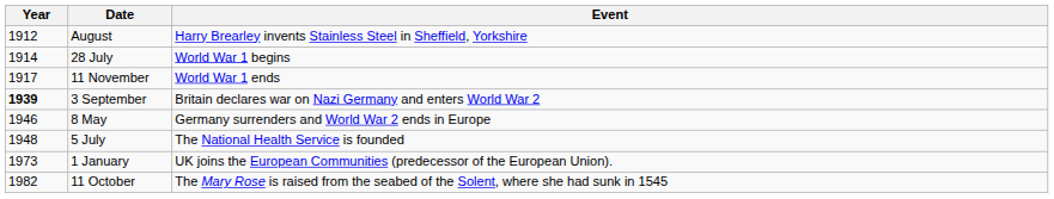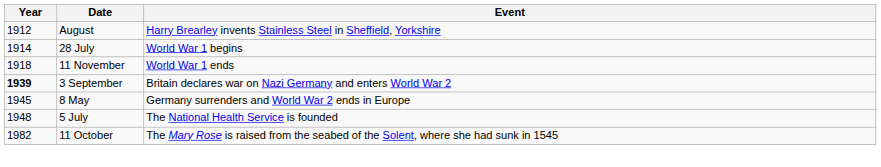11 November | Year: 1917 -> 1918
8 May | Year: 1946 -> 1945
- row: 1973 | 1 January | UK joins the European Communities (predecessor of the European Union).
